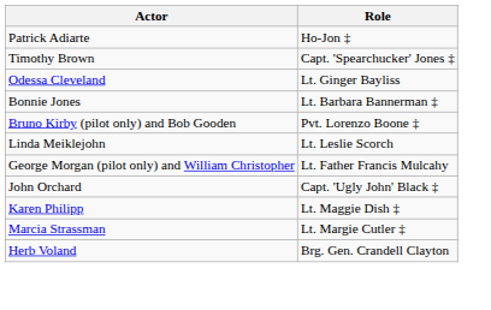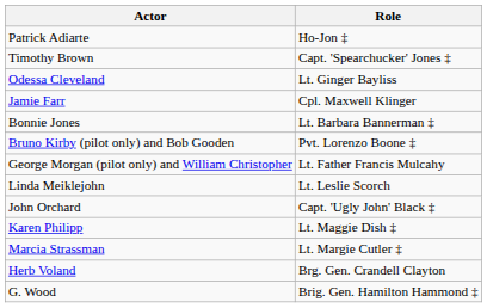+ row: Jamie Farr | Cpl. Maxwell Klinger
rows swapped: Linda Meiklejohn <-> George Morgan (pilot only) and William Christopher
+ row: G. Wood | Brig. Gen. Hamilton Hammond ‡
